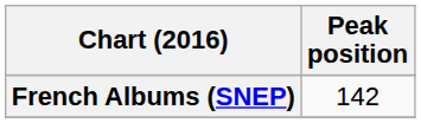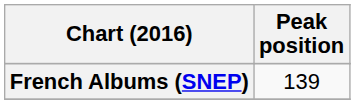French Albums (SNEP) | Peak position: 142 -> 139
